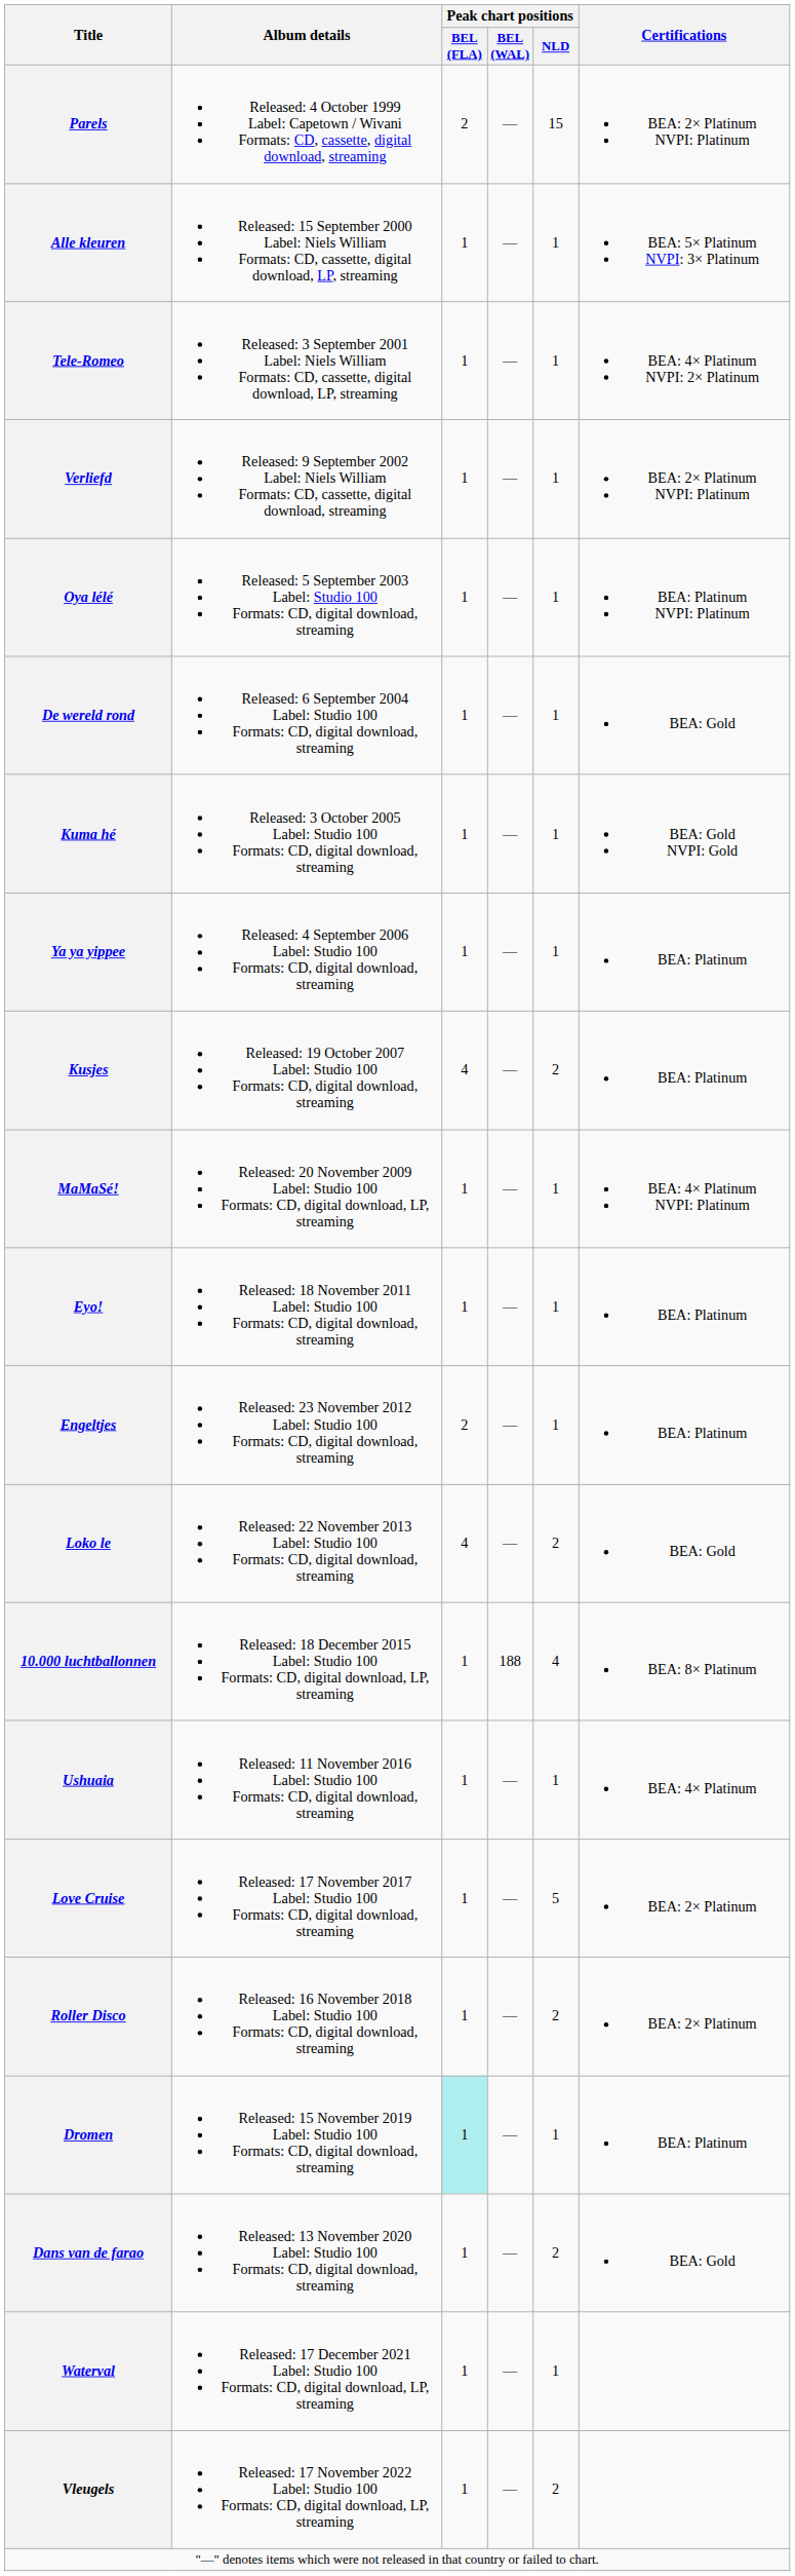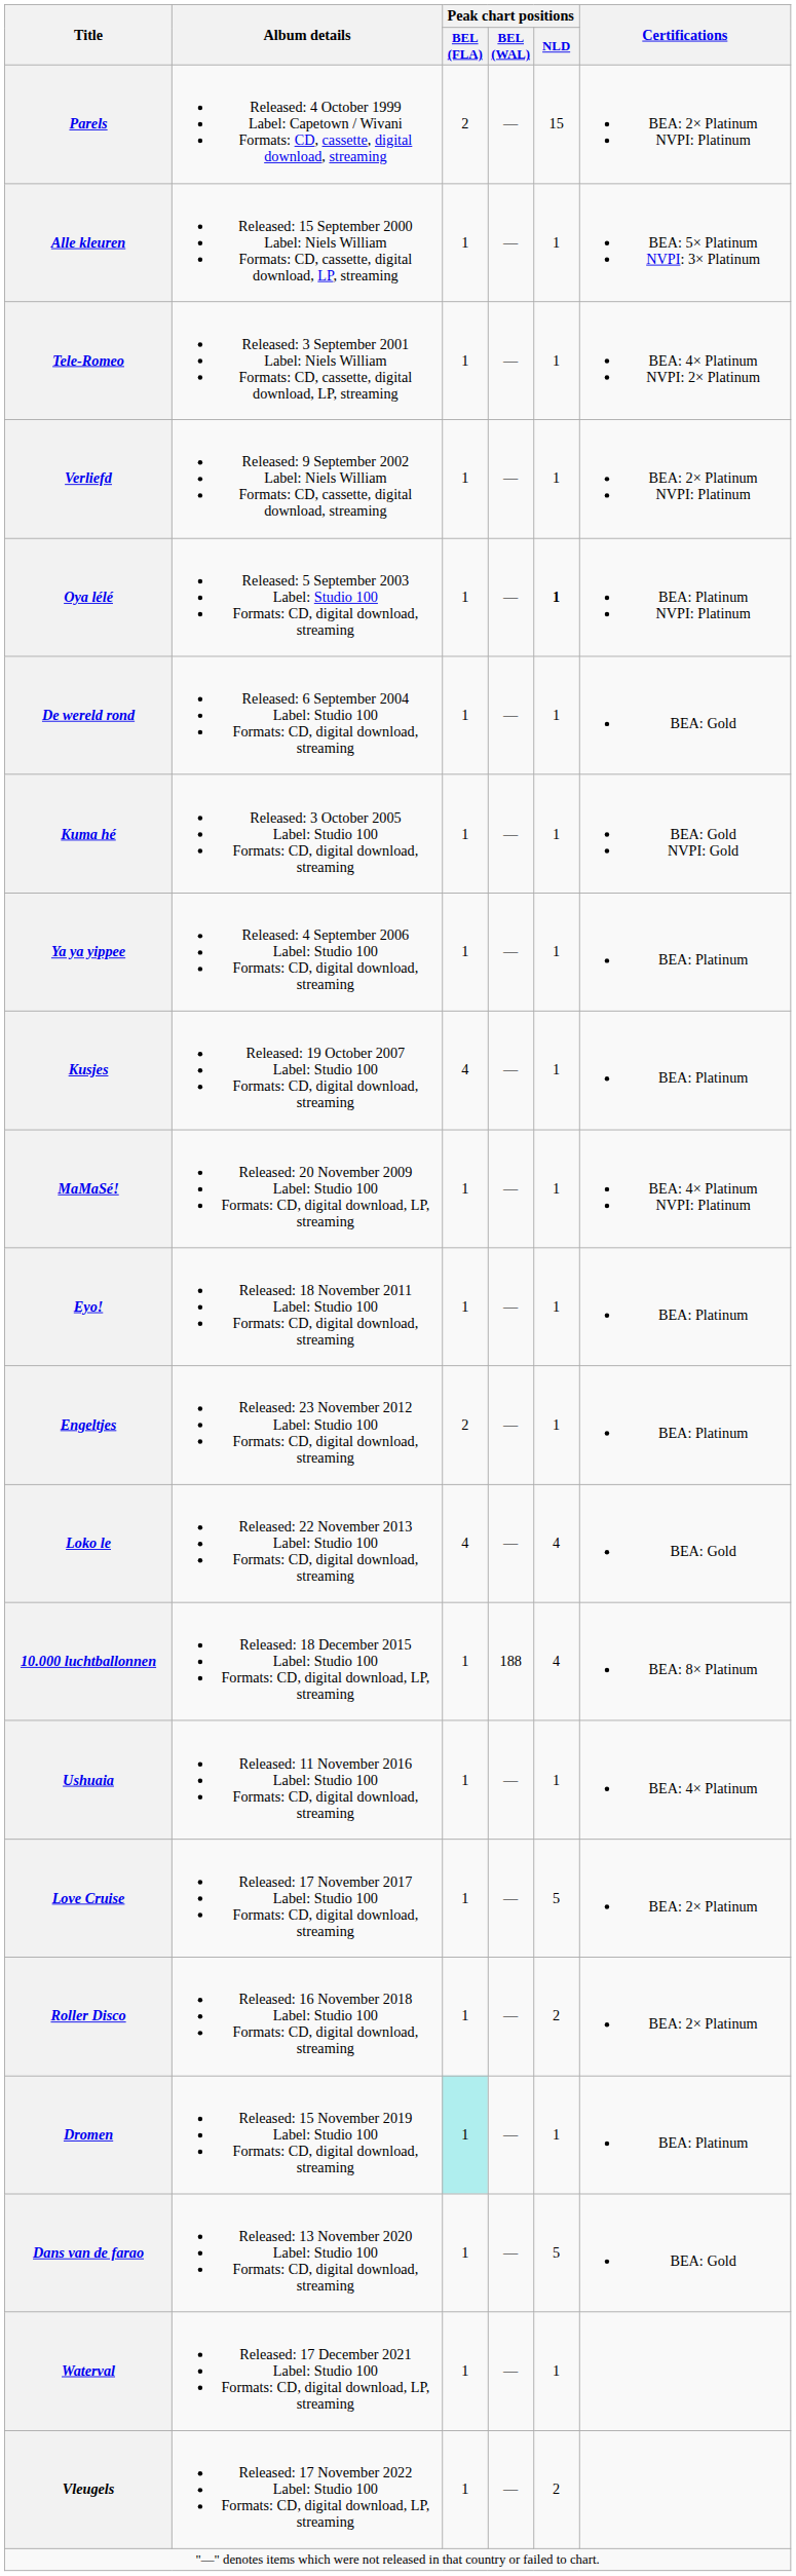Oya lélé | Peak chart positions / NLD: normal -> bold
Kusjes | Peak chart positions / NLD: 2 -> 1
Loko le | Peak chart positions / NLD: 2 -> 4
Dans van de farao | Peak chart positions / NLD: 2 -> 5
